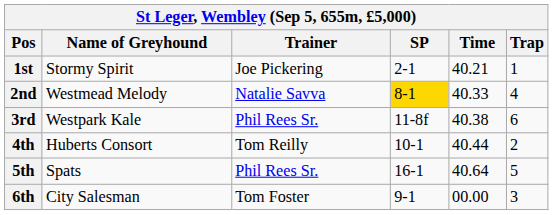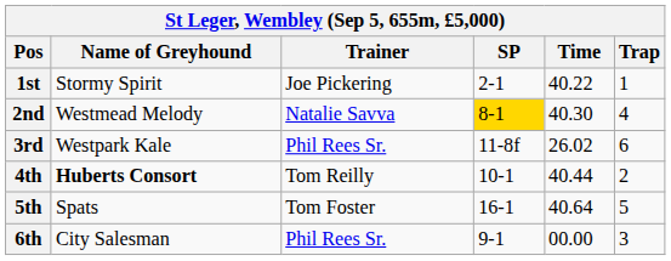1st | Time: 40.21 -> 40.22
2nd | Time: 40.33 -> 40.30
3rd | Time: 40.38 -> 26.02
4th | Name of Greyhound: normal -> bold
5th | Trainer: Phil Rees Sr. -> Tom Foster
6th | Trainer: Tom Foster -> Phil Rees Sr.
